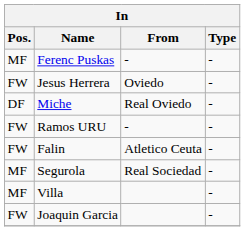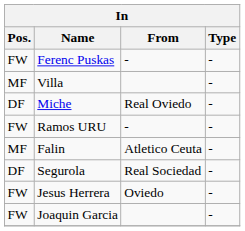Ferenc Puskas | Pos.: MF -> FW
rows swapped: Jesus Herrera <-> Villa
Falin | Pos.: FW -> MF
Segurola | Pos.: MF -> DF
